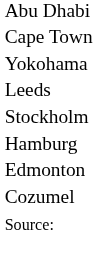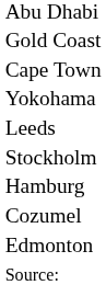+ row: Gold Coast
rows swapped: Edmonton <-> Cozumel
